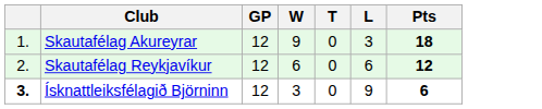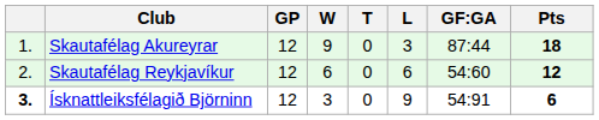+ column: GF:GA | 87:44 | 54:60 | 54:91
